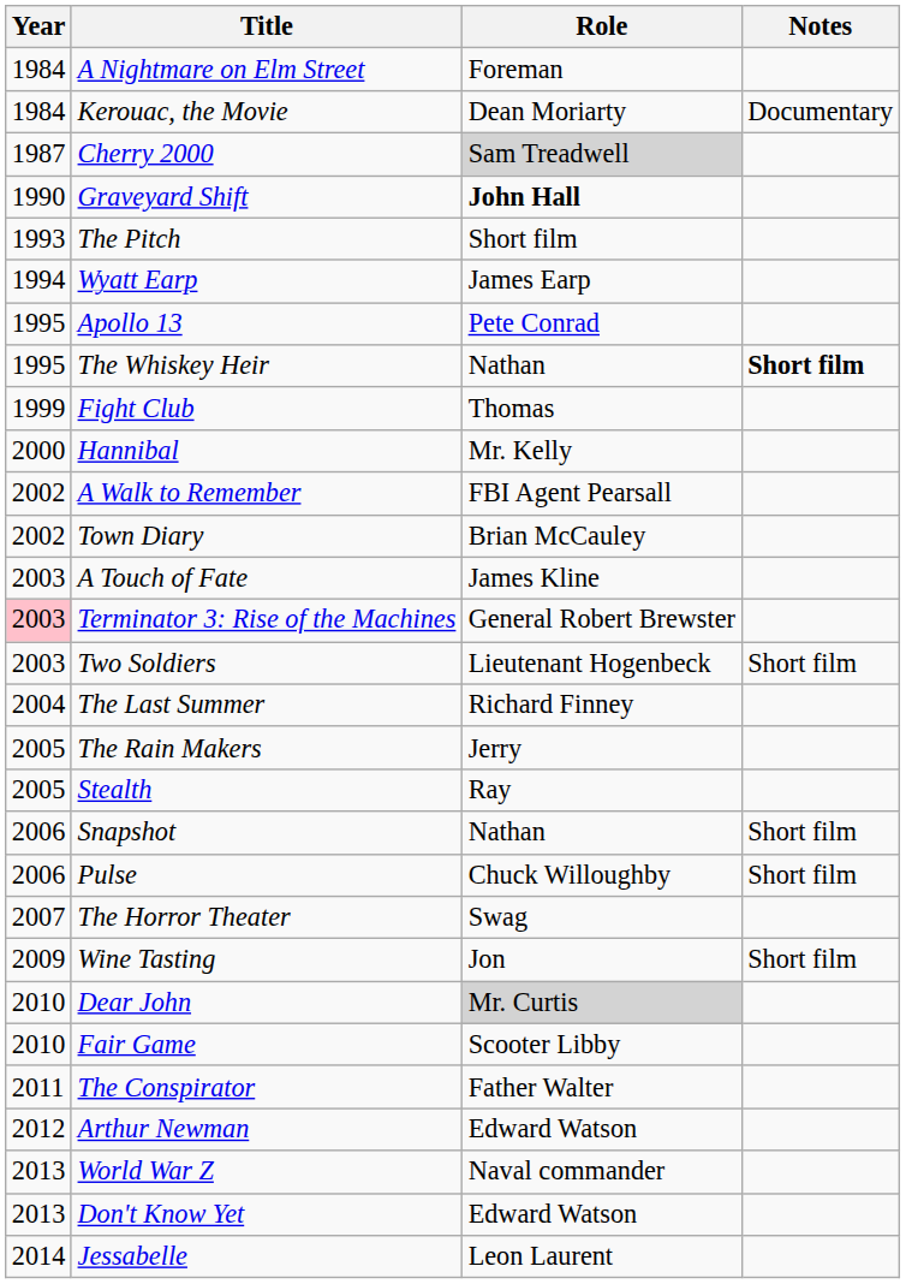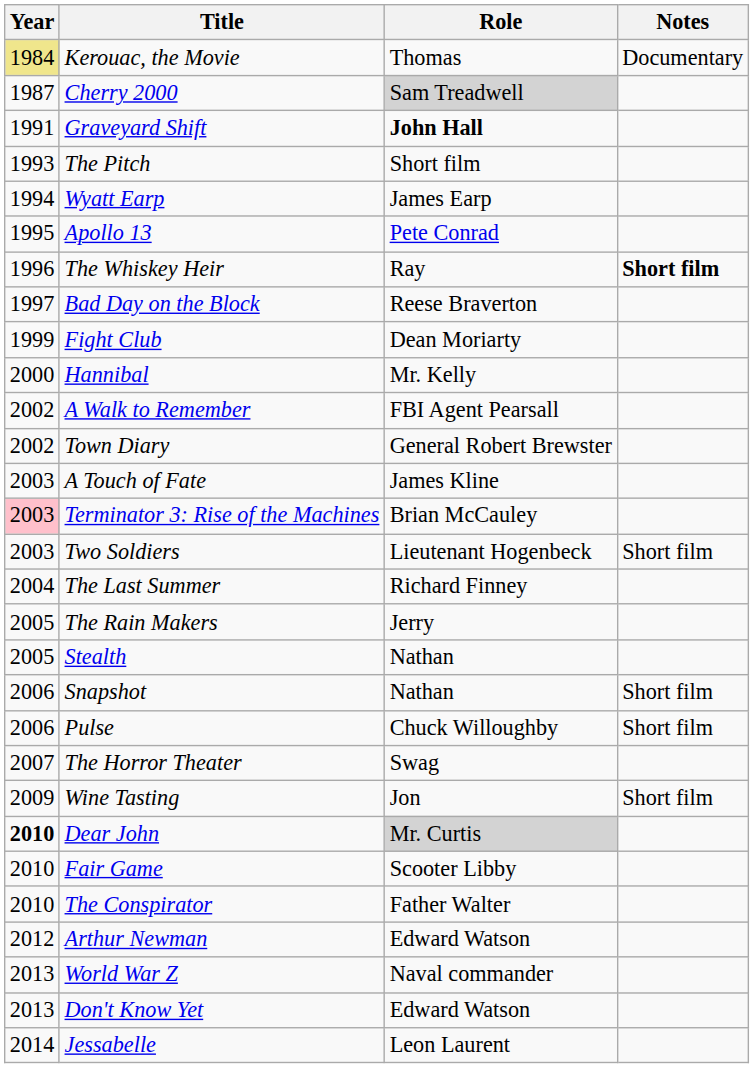- row: 1984 | A Nightmare on Elm Street | Foreman
Kerouac, the Movie | Year: no background -> khaki background
Kerouac, the Movie | Role: Dean Moriarty -> Thomas
Graveyard Shift | Year: 1990 -> 1991
The Whiskey Heir | Year: 1995 -> 1996
The Whiskey Heir | Role: Nathan -> Ray
+ row: 1997 | Bad Day on the Block | Reese Braverton
Fight Club | Role: Thomas -> Dean Moriarty
Town Diary | Role: Brian McCauley -> General Robert Brewster
Terminator 3: Rise of the Machines | Role: General Robert Brewster -> Brian McCauley
Stealth | Role: Ray -> Nathan
Dear John | Year: normal -> bold
The Conspirator | Year: 2011 -> 2010
